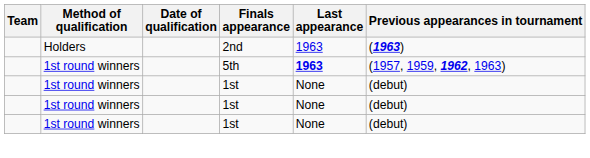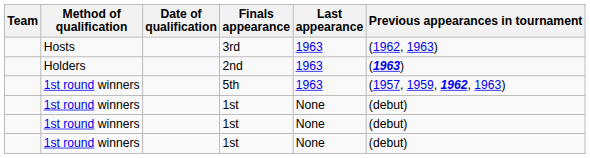+ row: Hosts | 3rd | 1963 | (1962, 1963)
5th | Last appearance: bold -> normal
